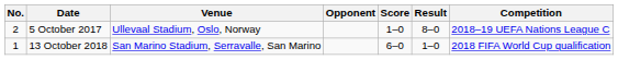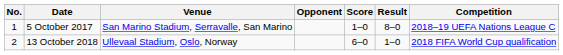5 October 2017 | No.: 2 -> 1
5 October 2017 | Venue: Ullevaal Stadium, Oslo, Norway -> San Marino Stadium, Serravalle, San Marino
13 October 2018 | No.: 1 -> 2
13 October 2018 | Venue: San Marino Stadium, Serravalle, San Marino -> Ullevaal Stadium, Oslo, Norway
